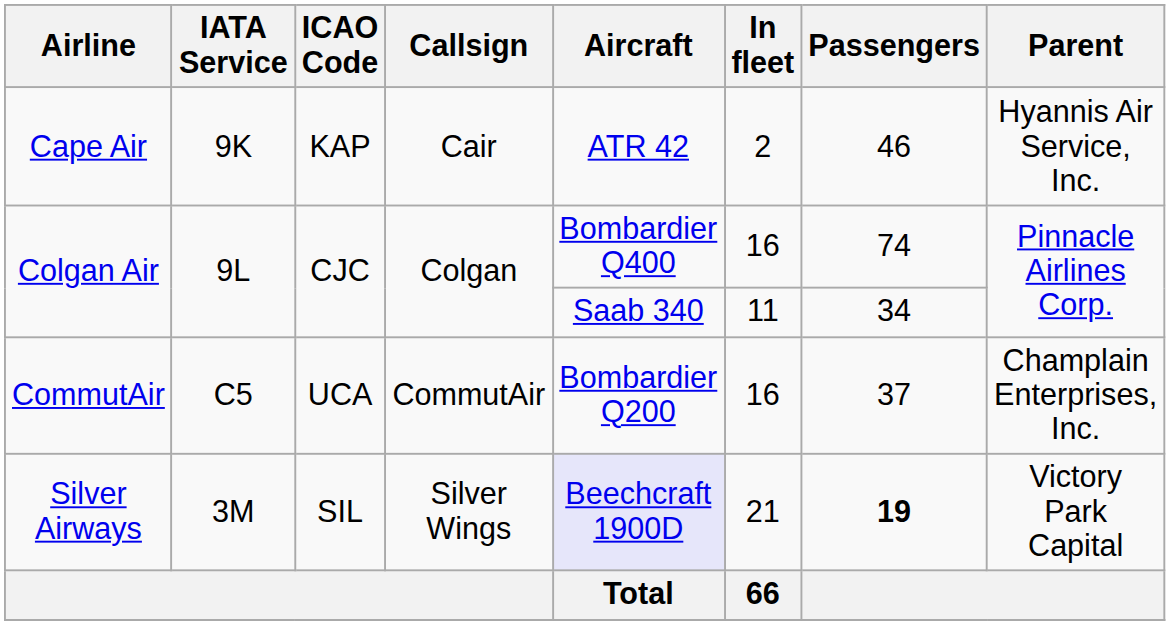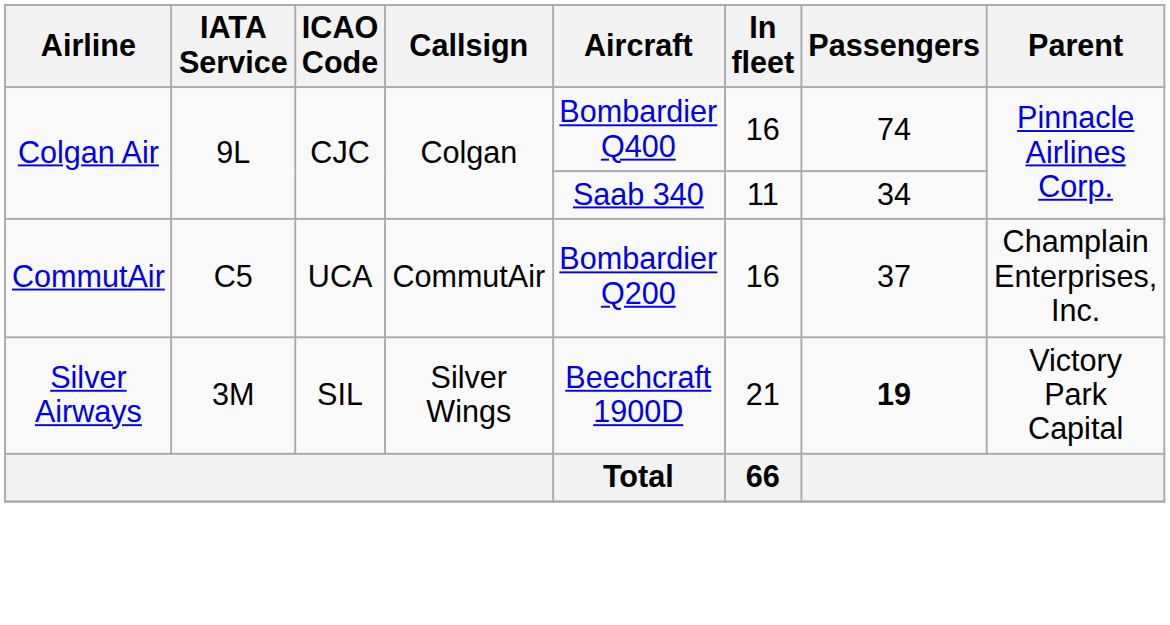- row: Cape Air | 9K | KAP | Cair | ATR 42 | 2 | 46 | Hyannis Air Service, Inc.
Silver Airways | Aircraft: lavender background -> no background
